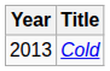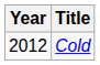Cold | Year: 2013 -> 2012
